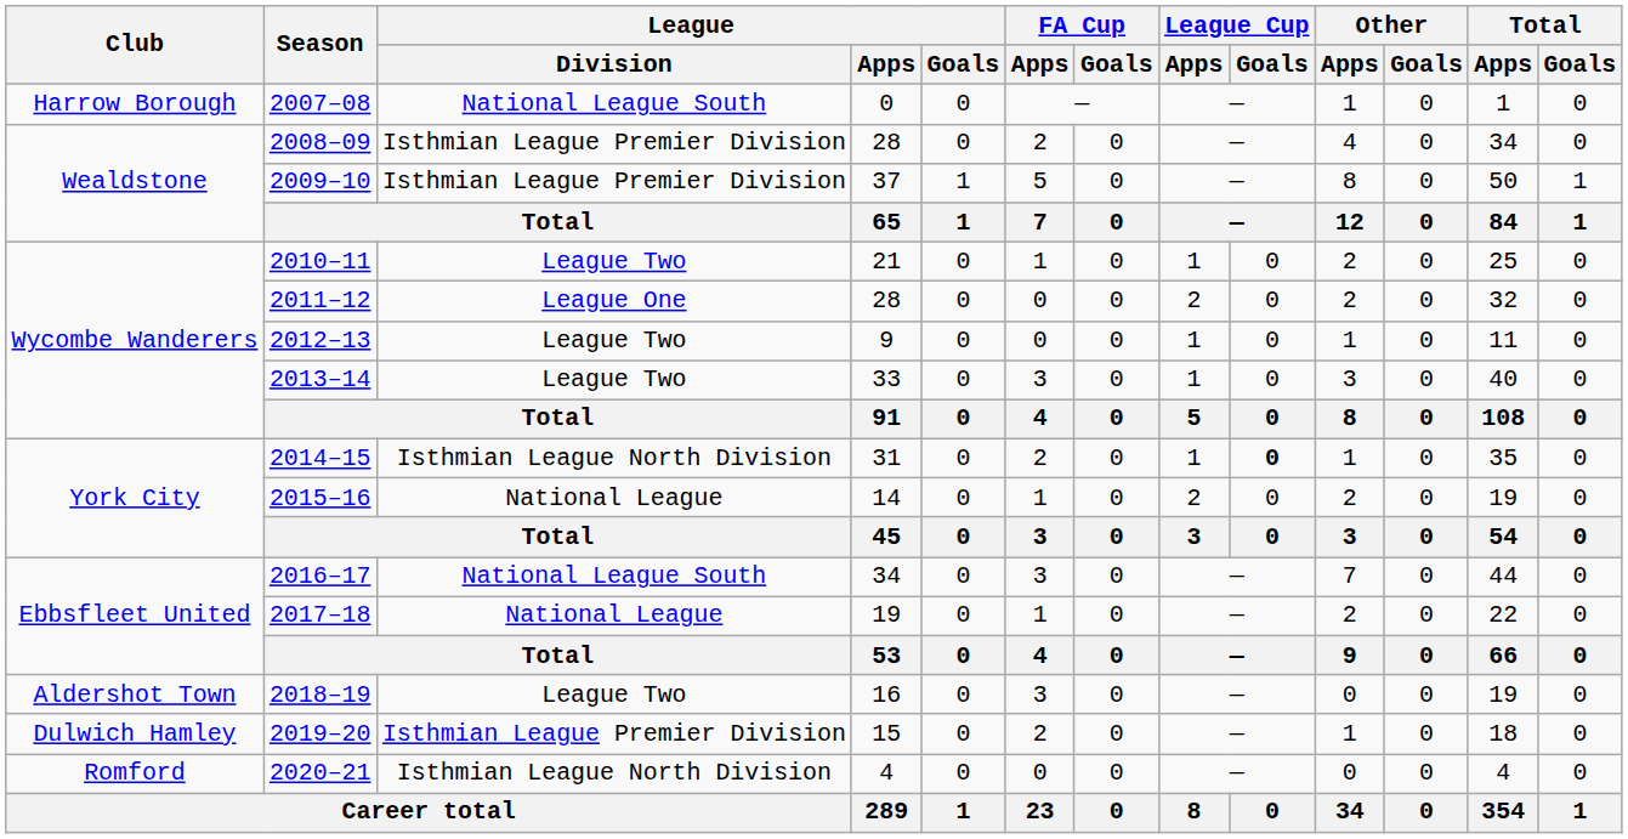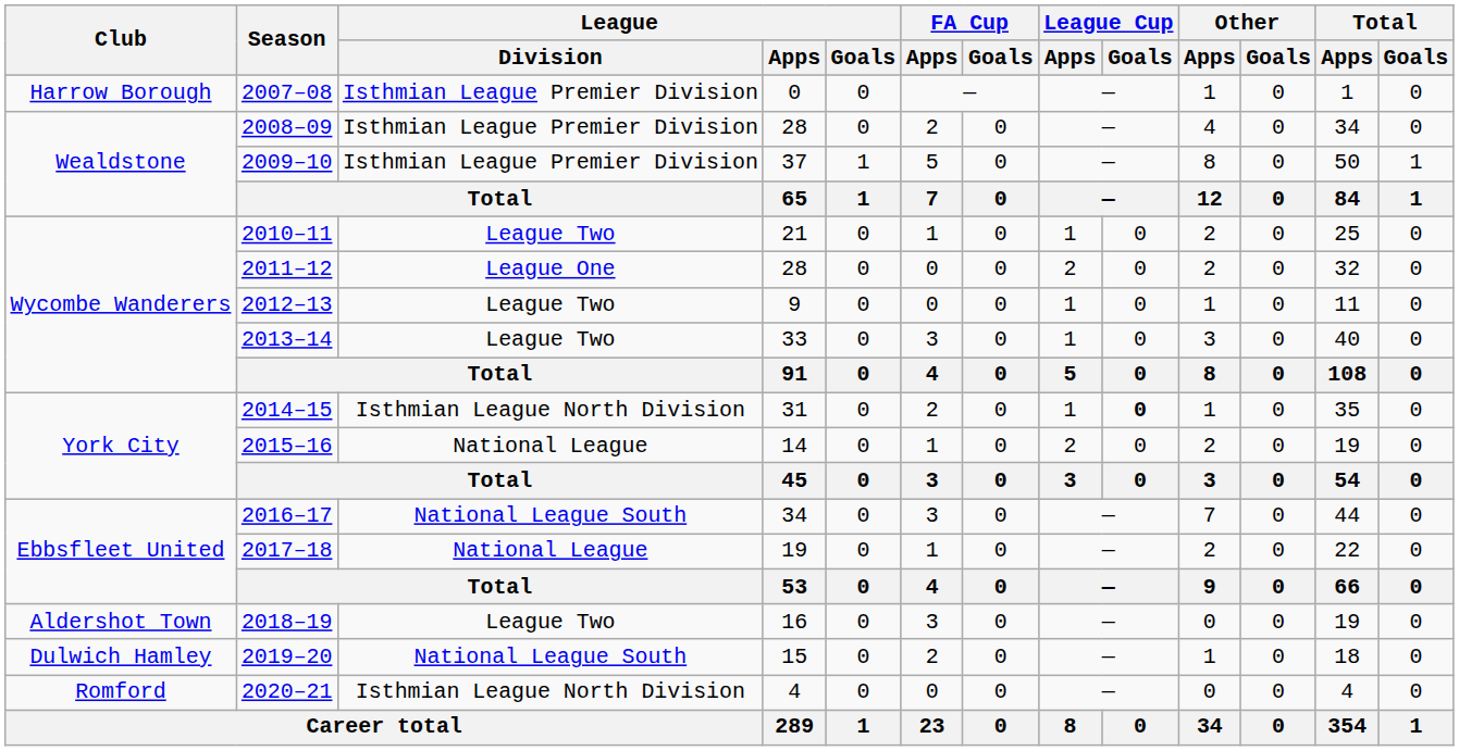2007–08 | League / Division: National League South -> Isthmian League Premier Division
2019–20 | League / Division: Isthmian League Premier Division -> National League South
